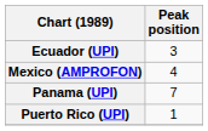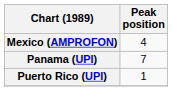- row: Ecuador (UPI) | 3
